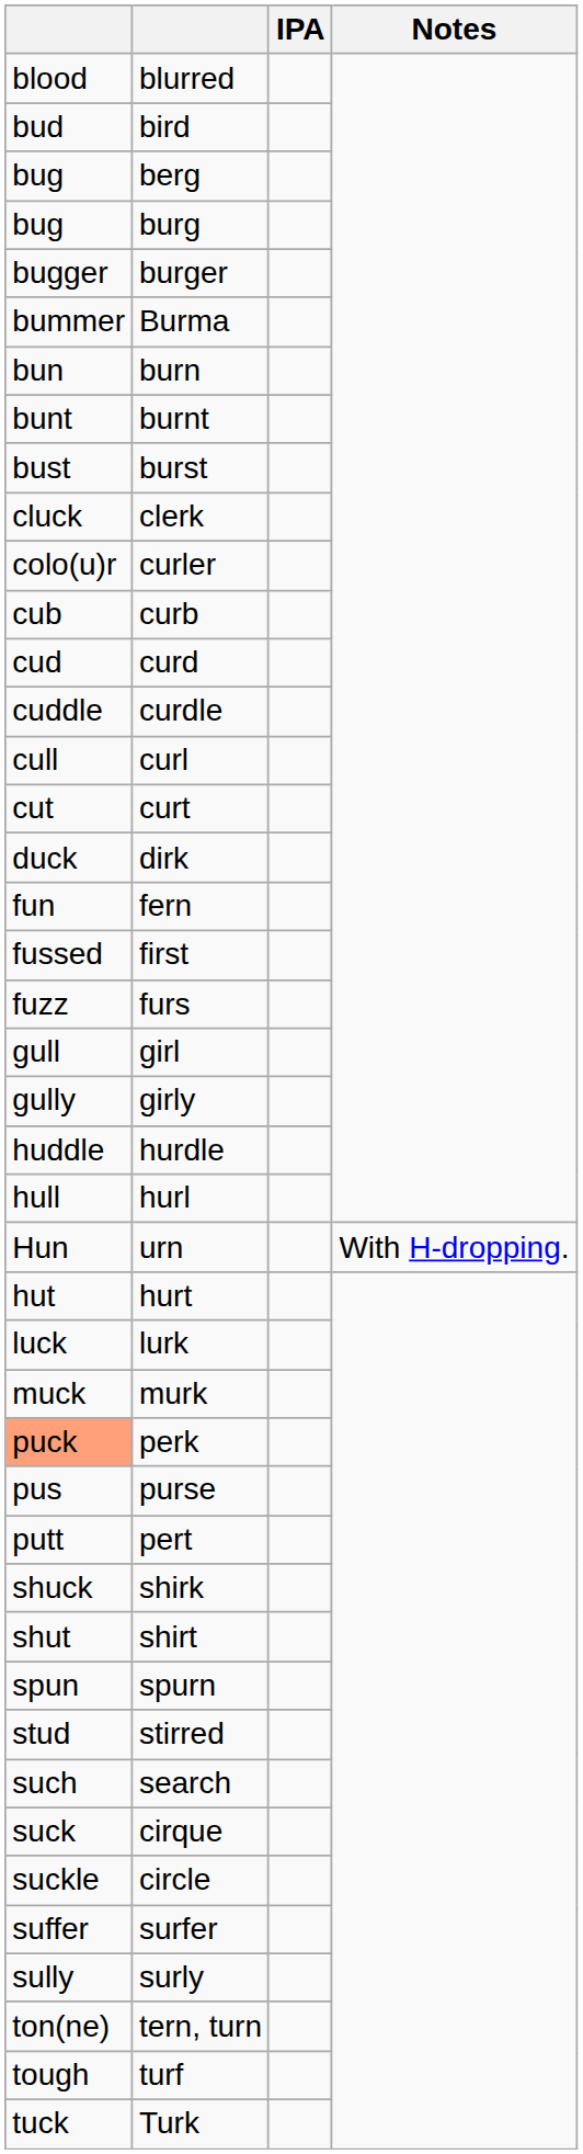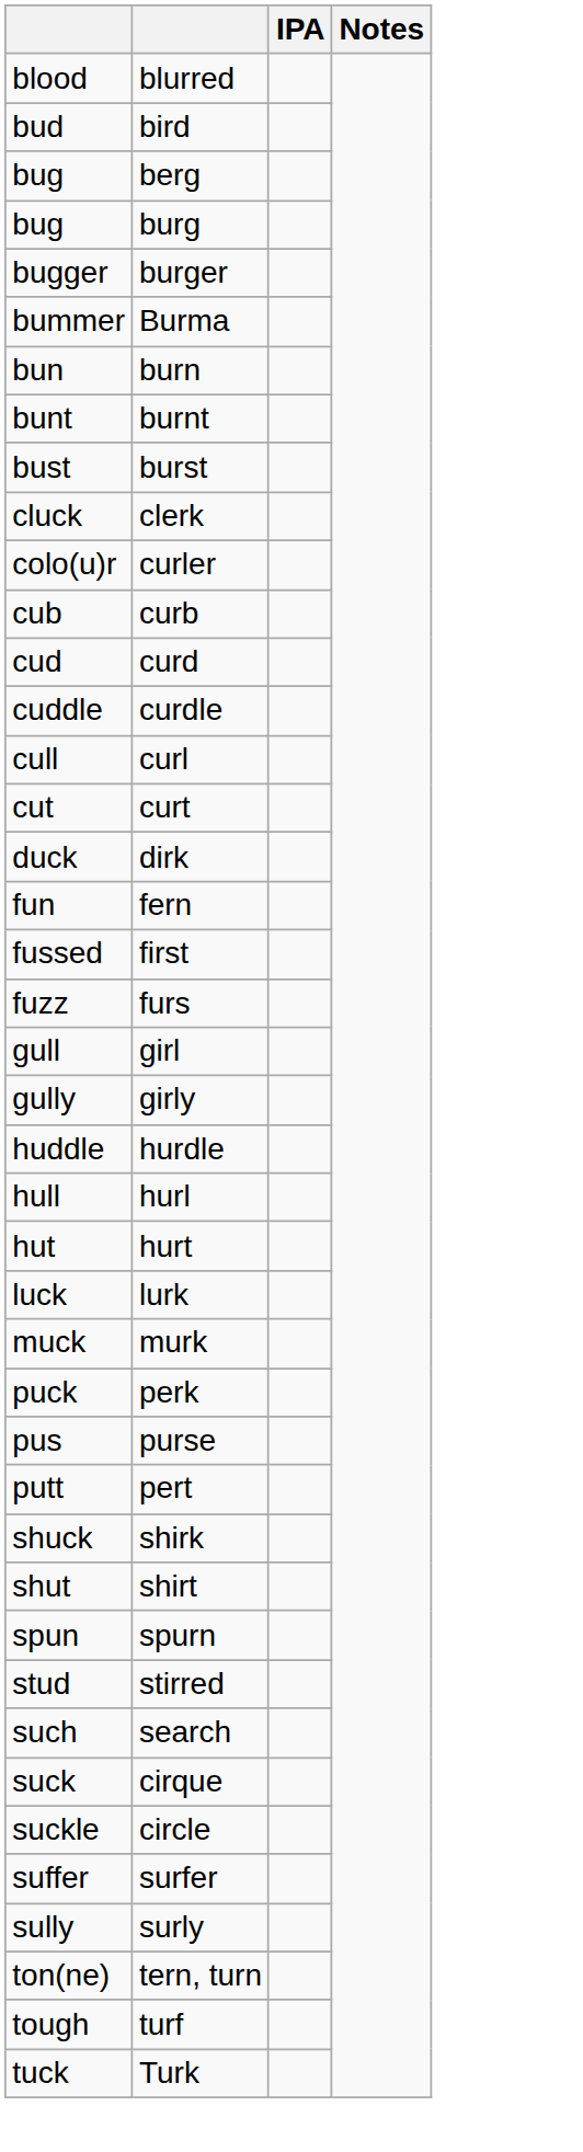- row: Hun | urn | With H-dropping.
perk | column 1: lightsalmon background -> no background
